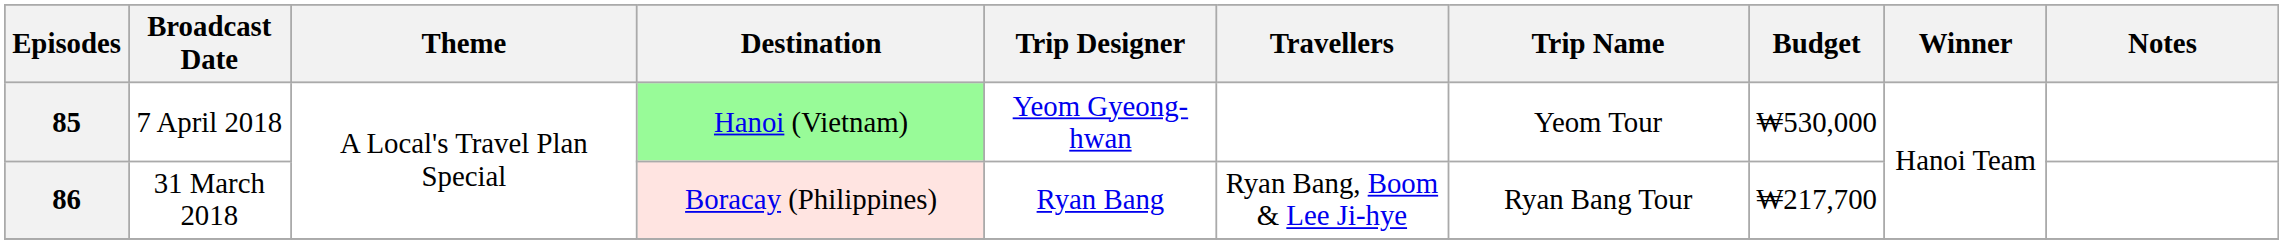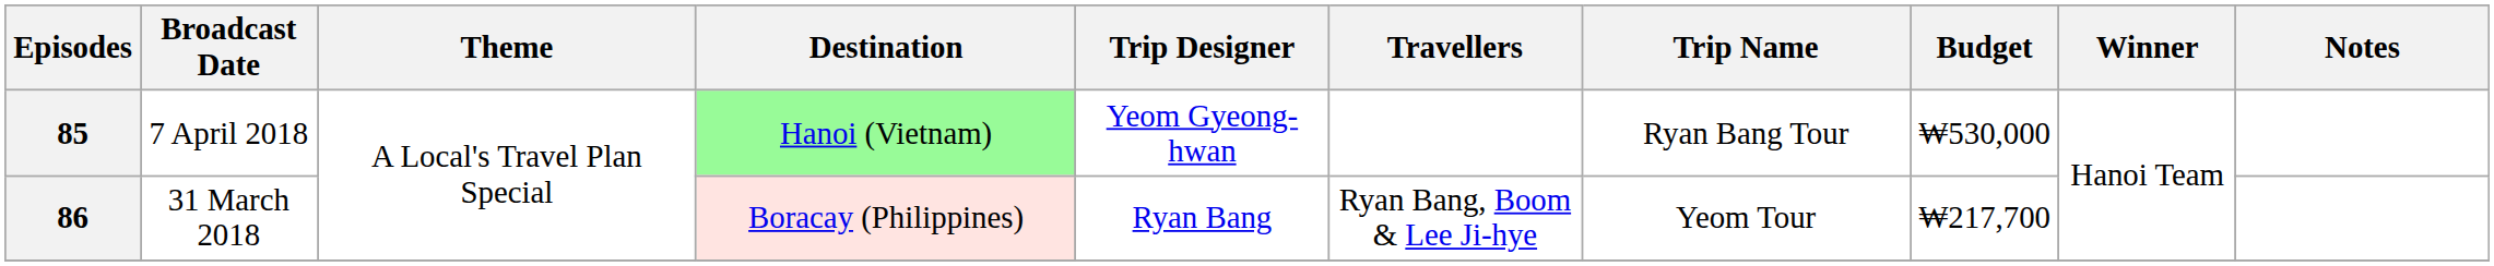85 | Trip Name: Yeom Tour -> Ryan Bang Tour
86 | Trip Name: Ryan Bang Tour -> Yeom Tour
